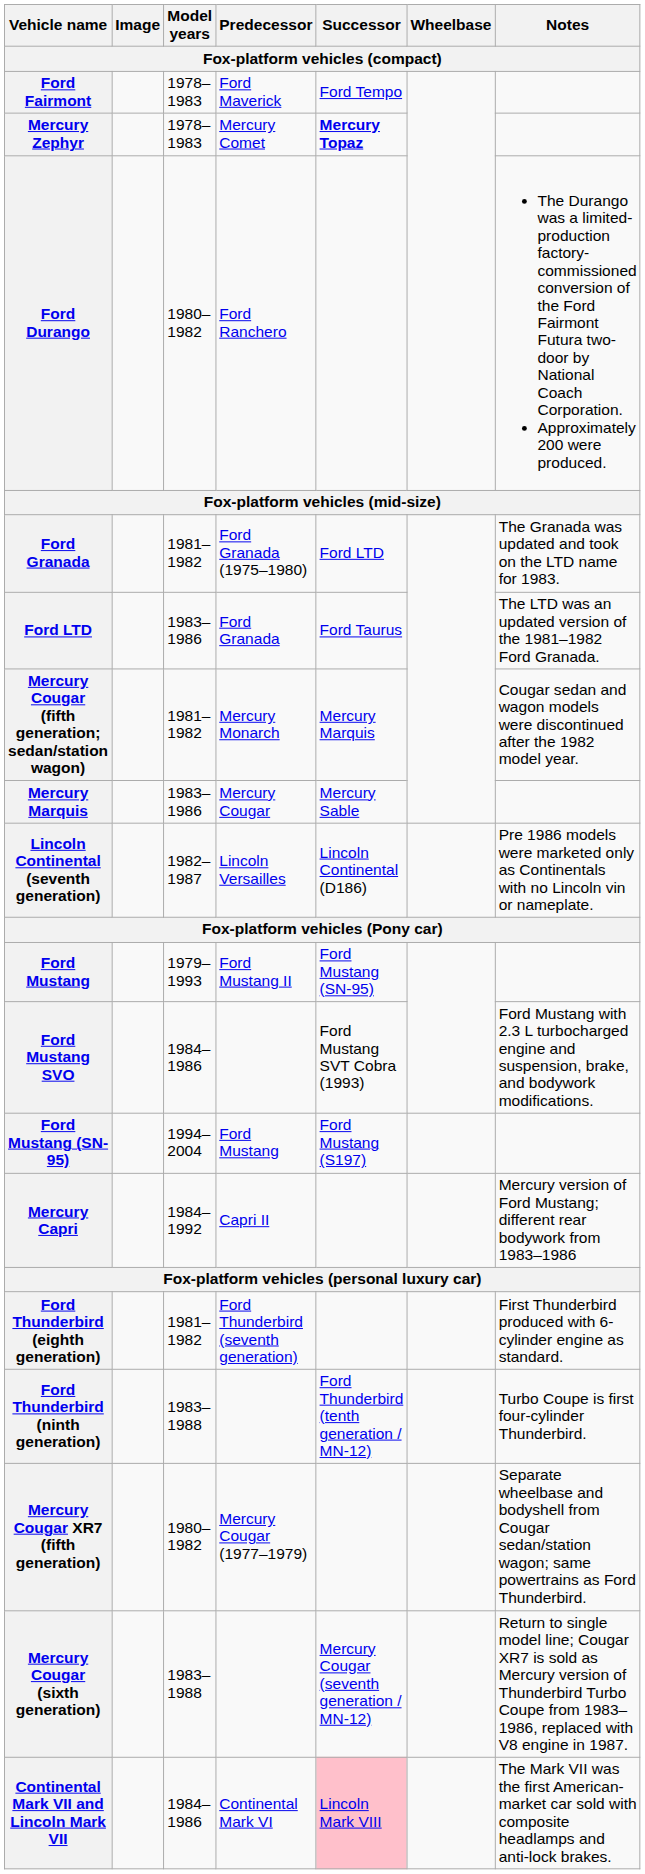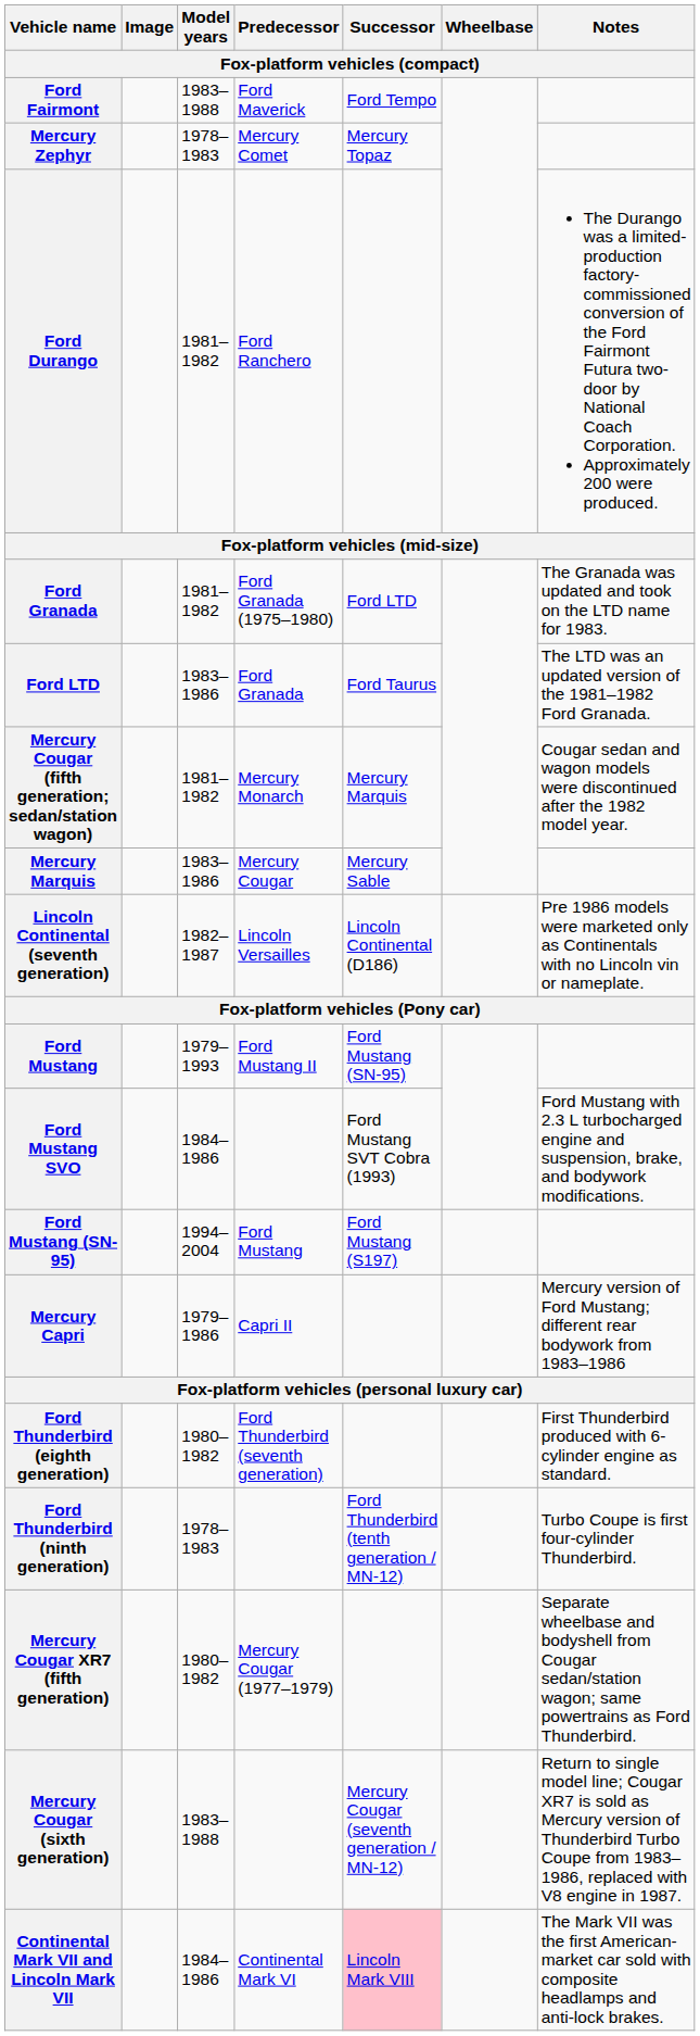Ford Fairmont | Model years: 1978–1983 -> 1983–1988
Mercury Zephyr | Successor: bold -> normal
Ford Durango | Model years: 1980–1982 -> 1981–1982
Mercury Capri | Model years: 1984–1992 -> 1979–1986
Ford Thunderbird (eighth generation) | Model years: 1981–1982 -> 1980–1982
Ford Thunderbird (ninth generation) | Model years: 1983–1988 -> 1978–1983
